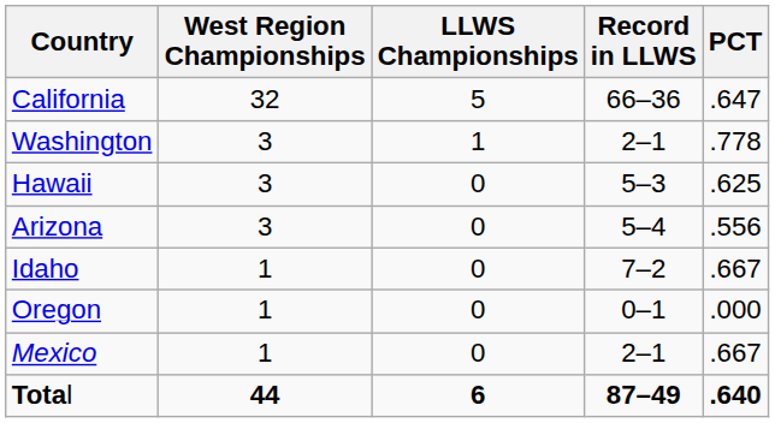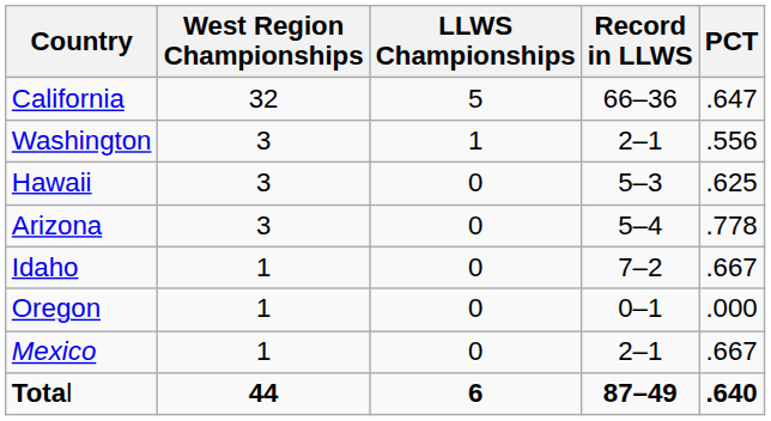Washington | PCT: .778 -> .556
Arizona | PCT: .556 -> .778
